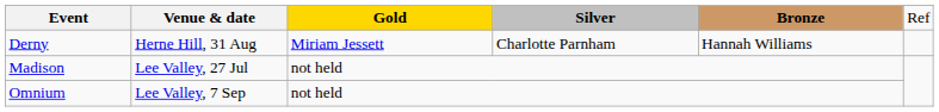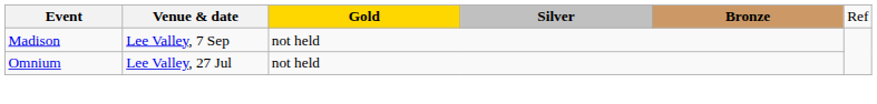- row: Derny | Herne Hill, 31 Aug | Miriam Jessett | Charlotte Parnham | Hannah Williams
Madison | column 2: Lee Valley, 27 Jul -> Lee Valley, 7 Sep
Omnium | column 2: Lee Valley, 7 Sep -> Lee Valley, 27 Jul
